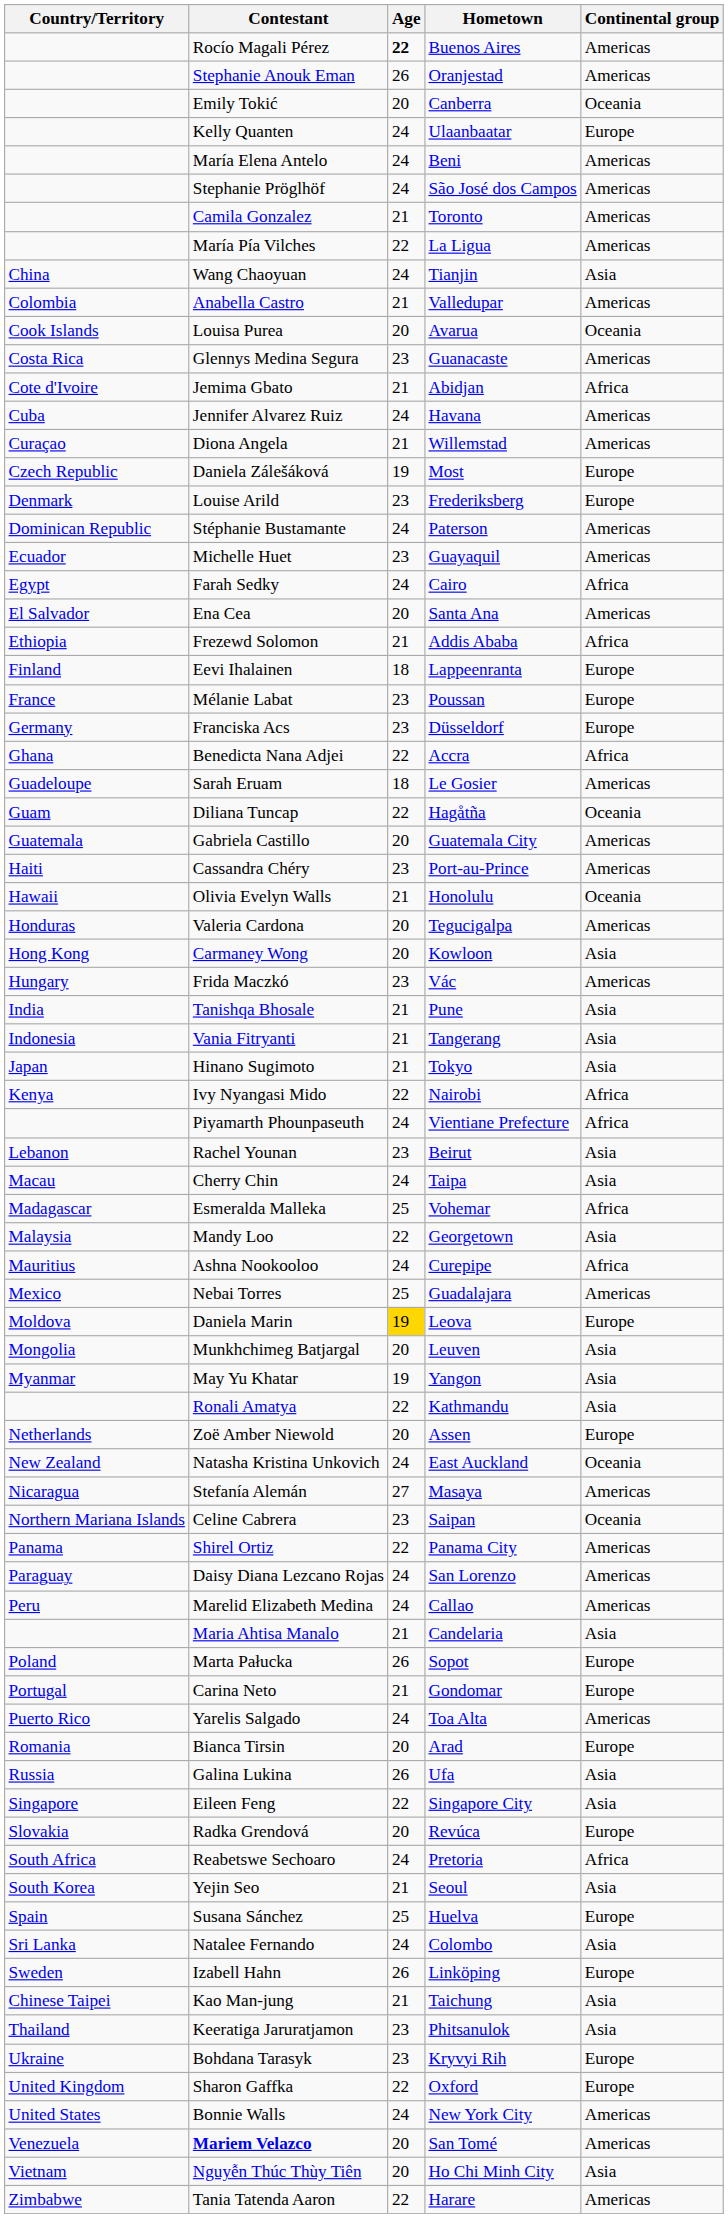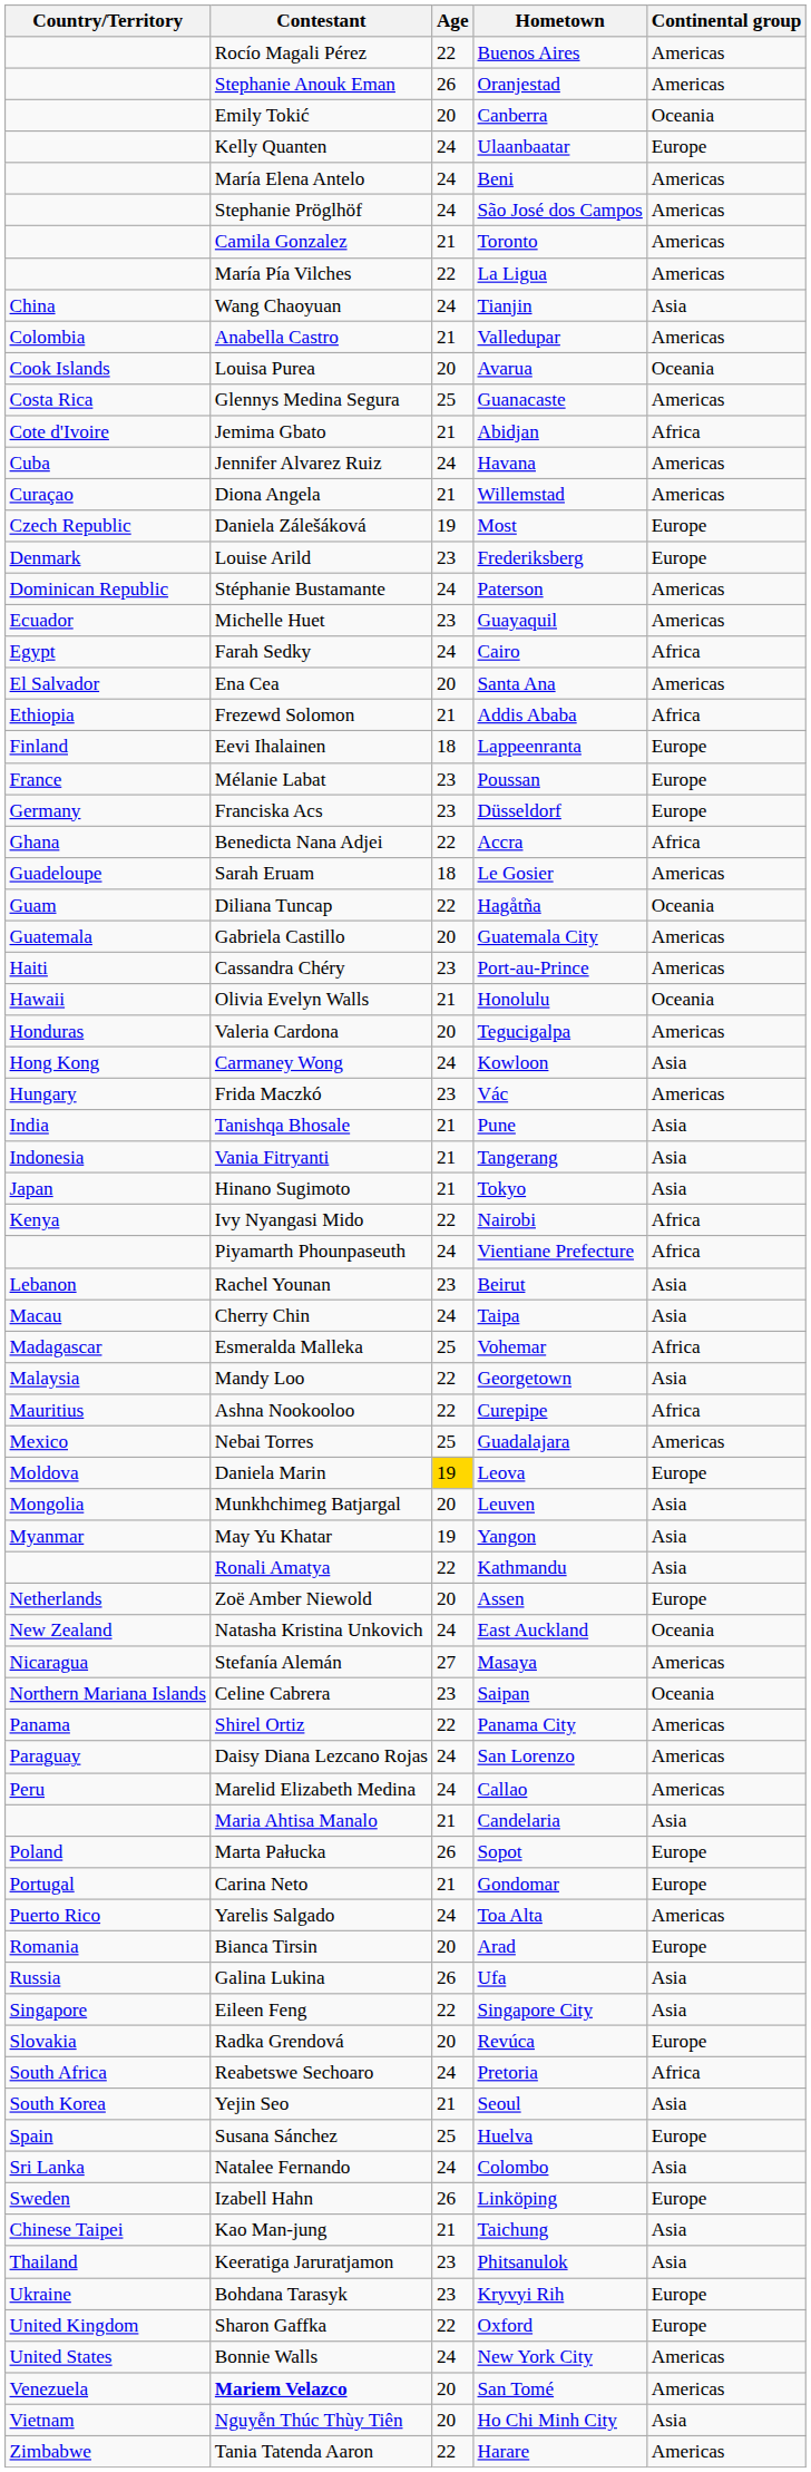Rocío Magali Pérez | Age: bold -> normal
Glennys Medina Segura | Age: 23 -> 25
Carmaney Wong | Age: 20 -> 24
Ashna Nookooloo | Age: 24 -> 22
